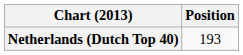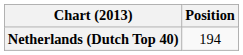Netherlands (Dutch Top 40) | Position: 193 -> 194
